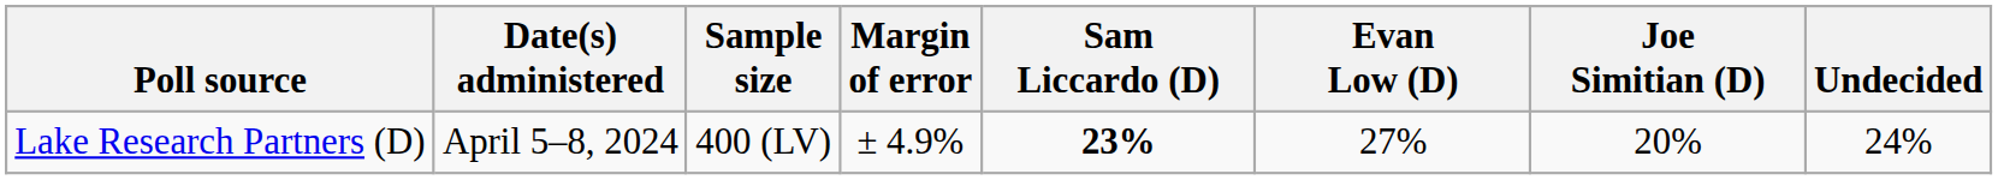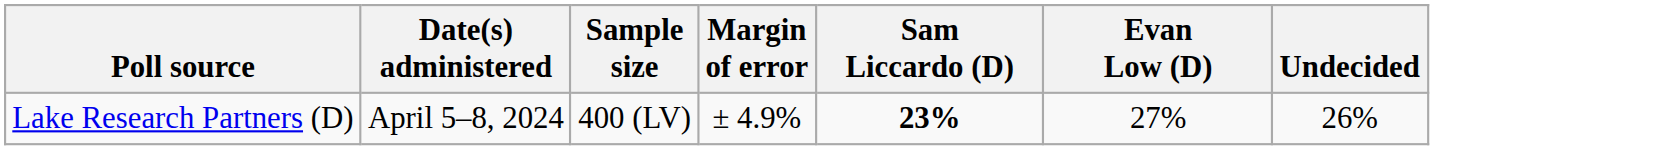- column: Joe Simitian (D) | 20%
Lake Research Partners (D) | Undecided: 24% -> 26%
